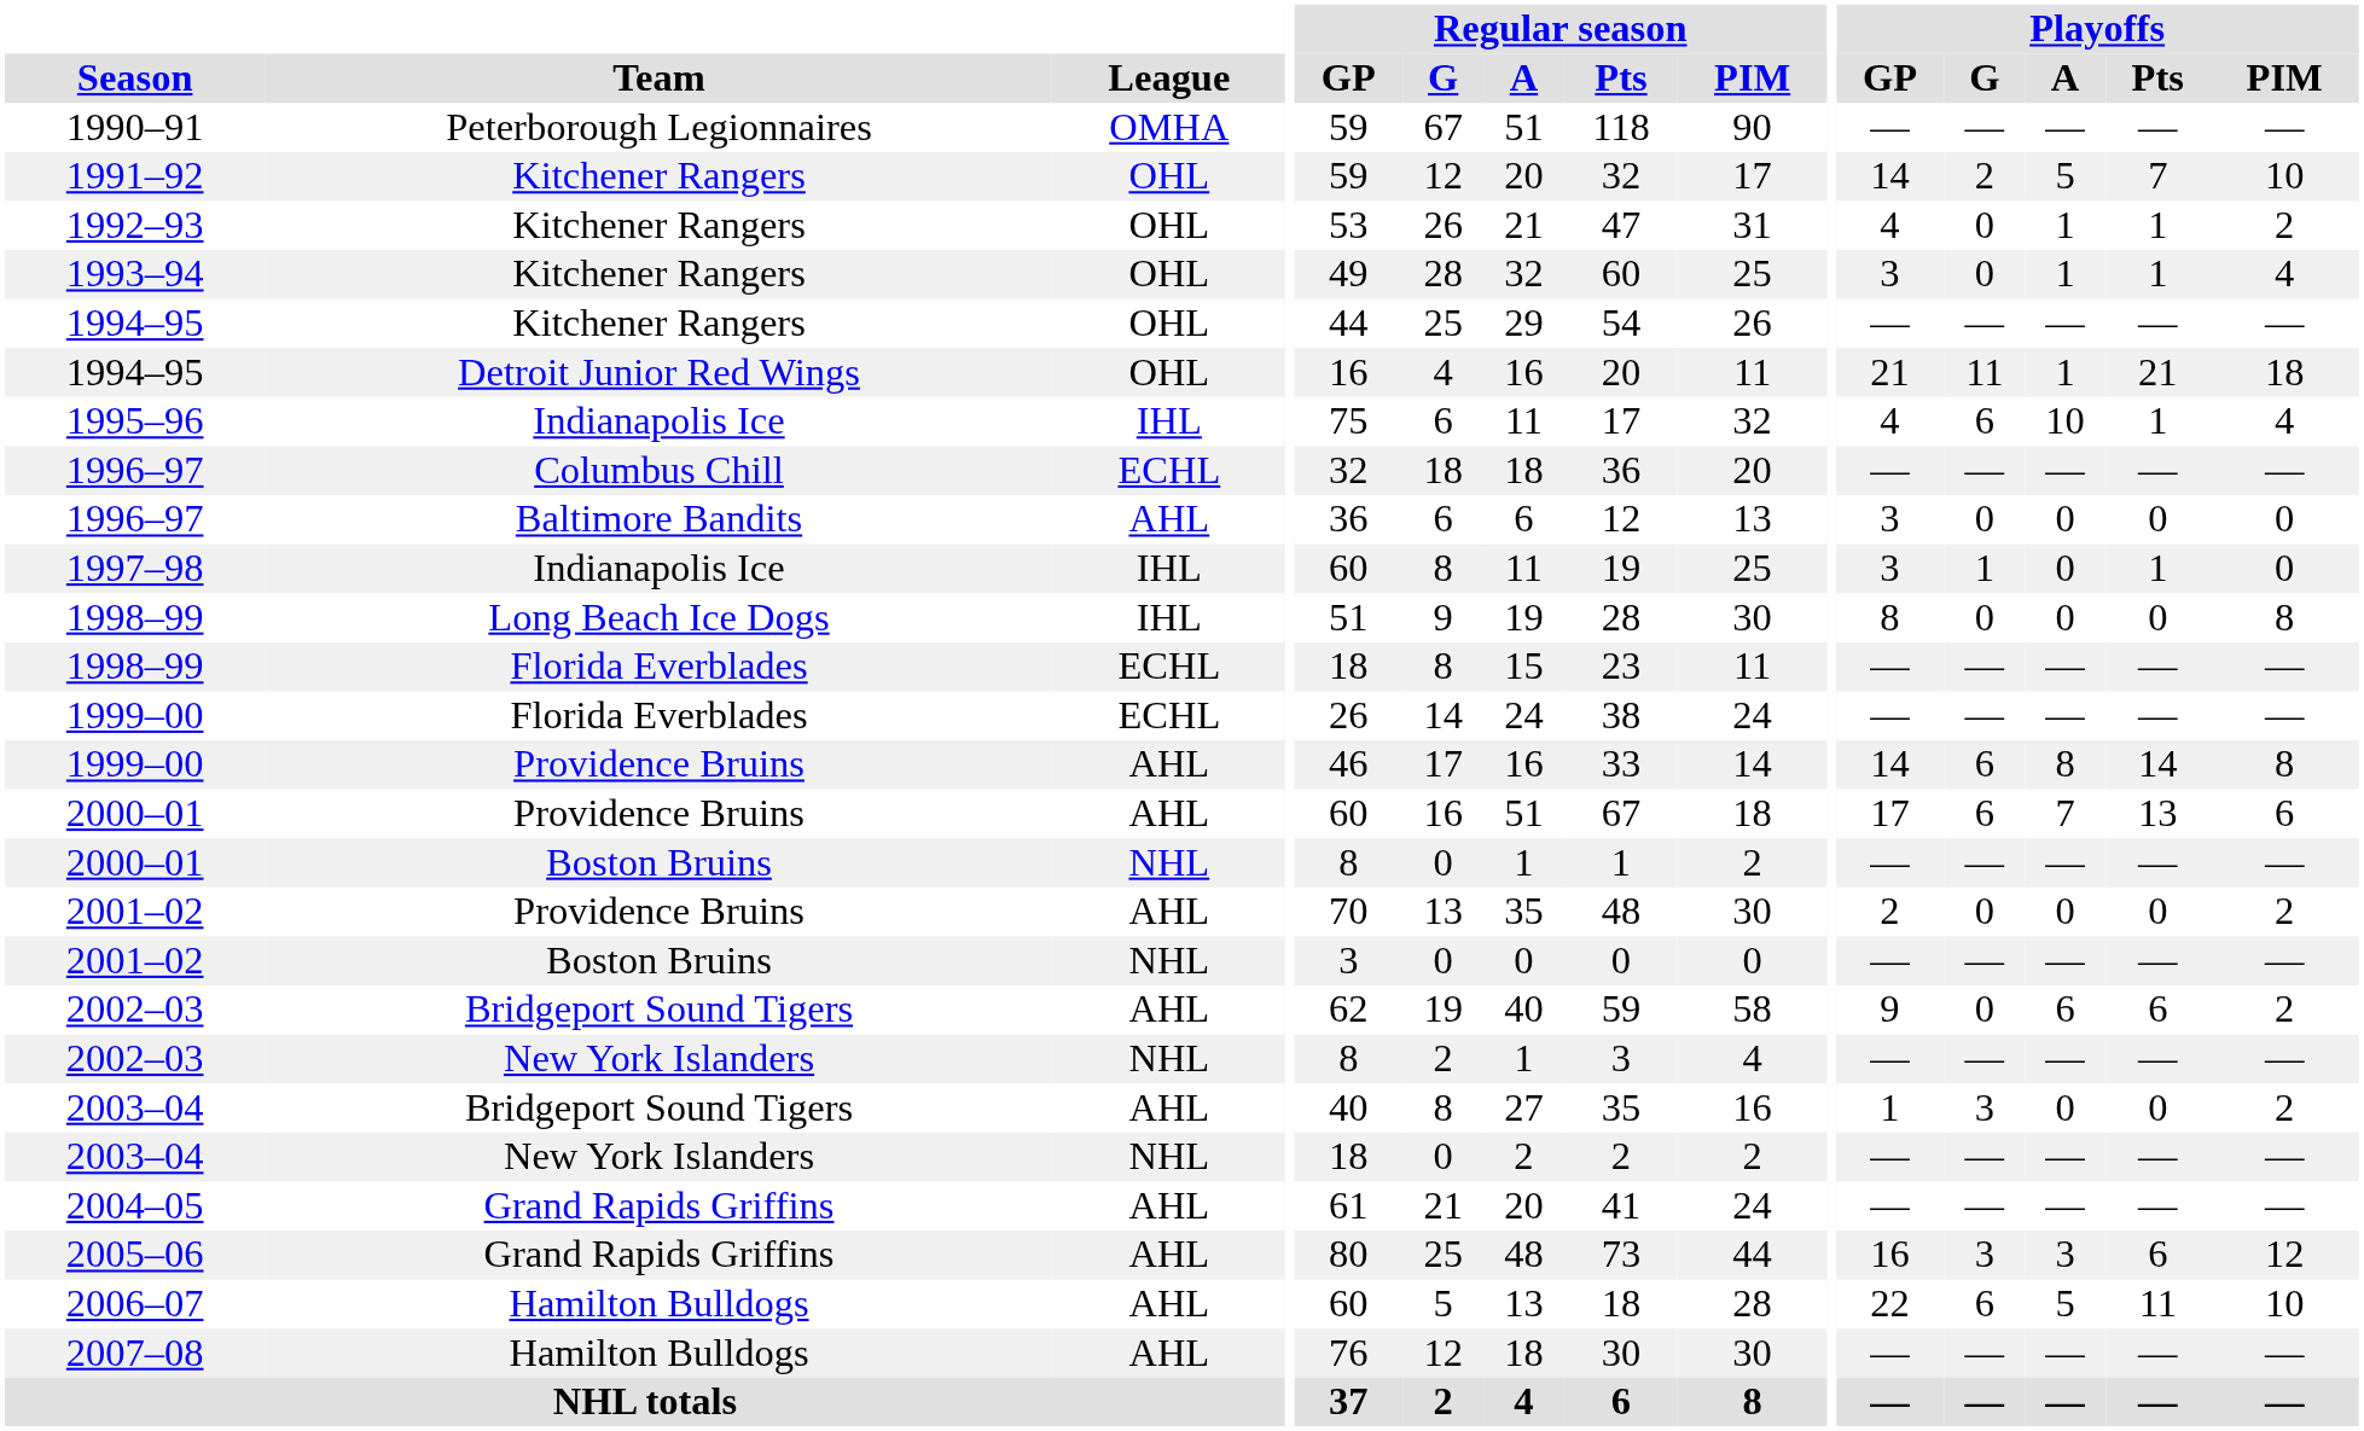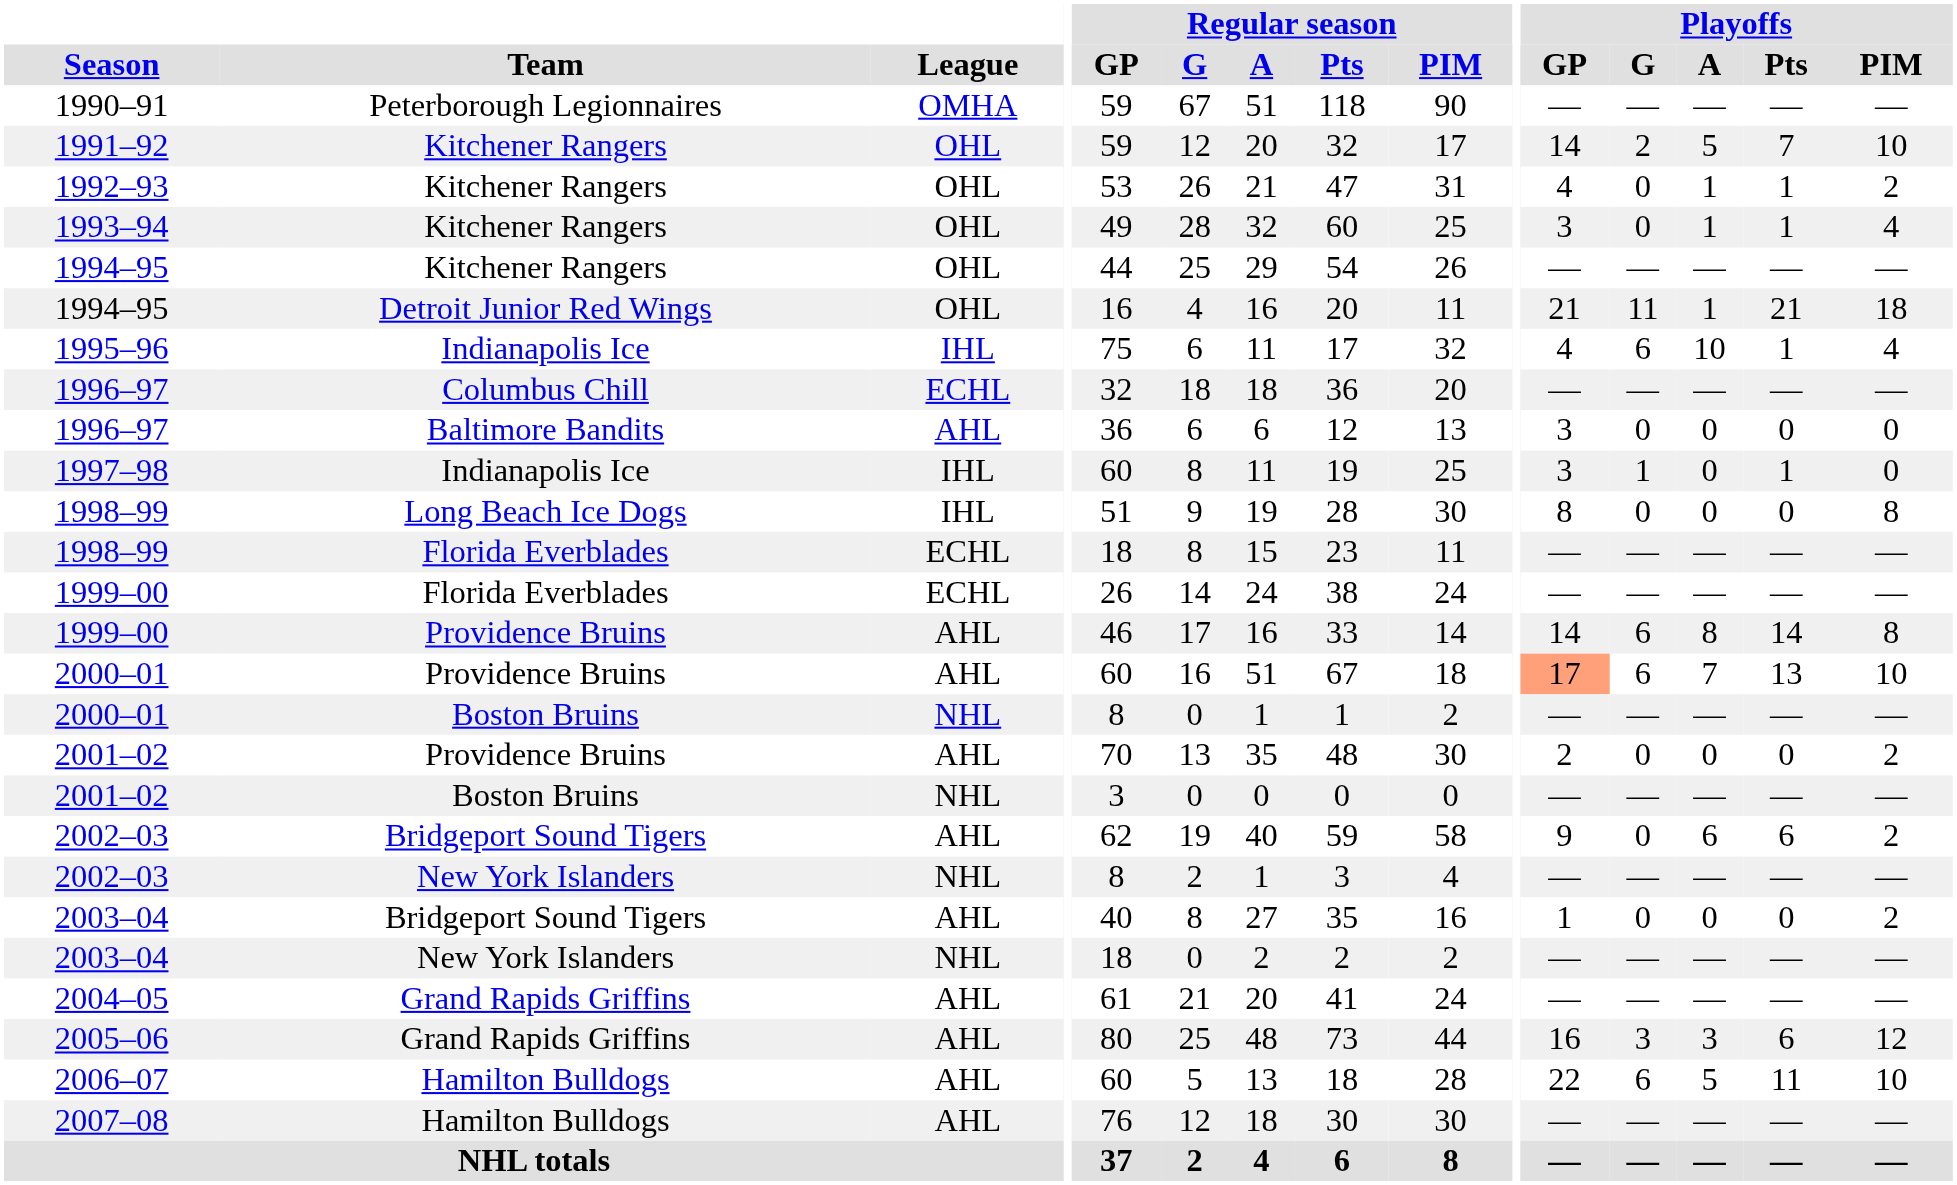2000–01 / Providence Bruins | Playoffs / GP: no background -> lightsalmon background
2000–01 / Providence Bruins | Playoffs / PIM: 6 -> 10
2003–04 / Bridgeport Sound Tigers | Playoffs / G: 3 -> 0
